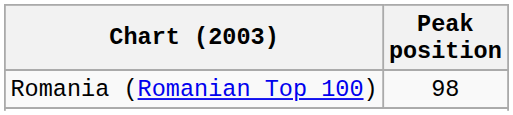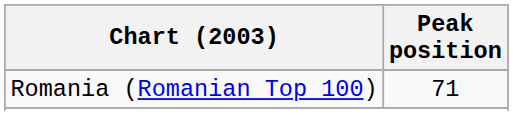Romania (Romanian Top 100) | Peak position: 98 -> 71
